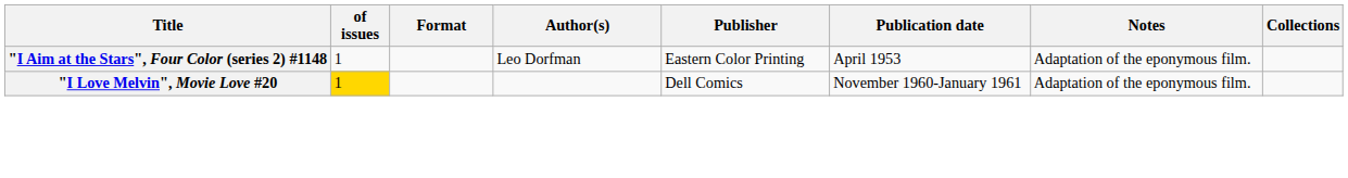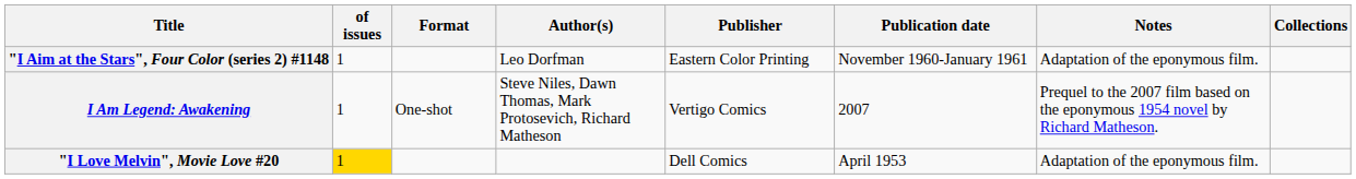"I Aim at the Stars", Four Color (series 2) #1148 | Publication date: April 1953 -> November 1960-January 1961
+ row: I Am Legend: Awakening | 1 | One-shot | Steve Niles, Dawn Thomas, Mark Protosevich, Richard Matheson | Vertigo Comics | 2007 | Prequel to the 2007 film based on the eponymous 1954 novel by Richard Matheson.
"I Love Melvin", Movie Love #20 | Publication date: November 1960-January 1961 -> April 1953
